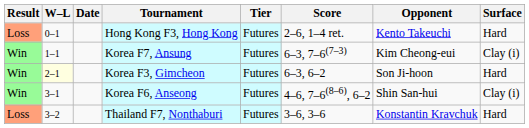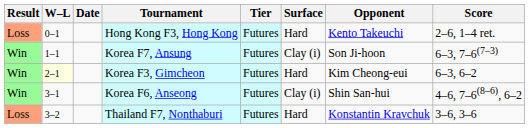columns swapped: Surface <-> Score
Korea F7, Ansung | Opponent: Kim Cheong-eui -> Son Ji-hoon
Korea F3, Gimcheon | Opponent: Son Ji-hoon -> Kim Cheong-eui
